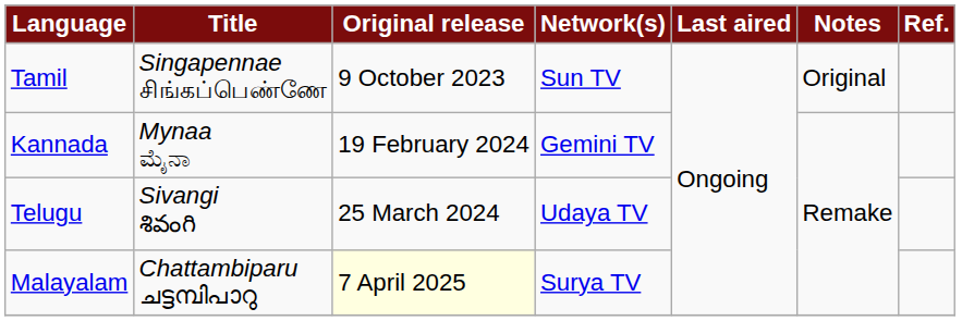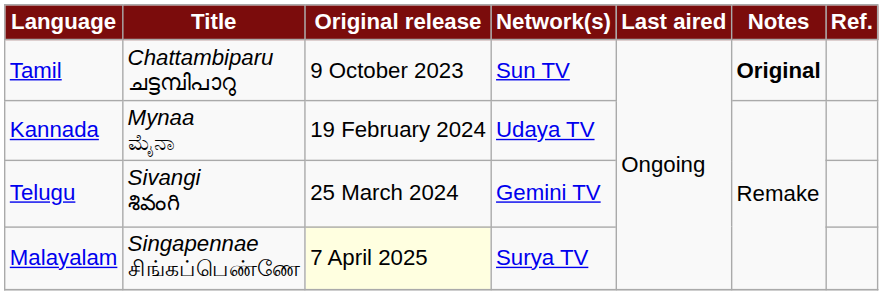Tamil | Title: Singapennae சிங்கப்பெண்ணே -> Chattambiparu ചട്ടമ്പിപാറു
Tamil | Notes: normal -> bold
Kannada | Network(s): Gemini TV -> Udaya TV
Telugu | Network(s): Udaya TV -> Gemini TV
Malayalam | Title: Chattambiparu ചട്ടമ്പിപാറു -> Singapennae சிங்கப்பெண்ணே
